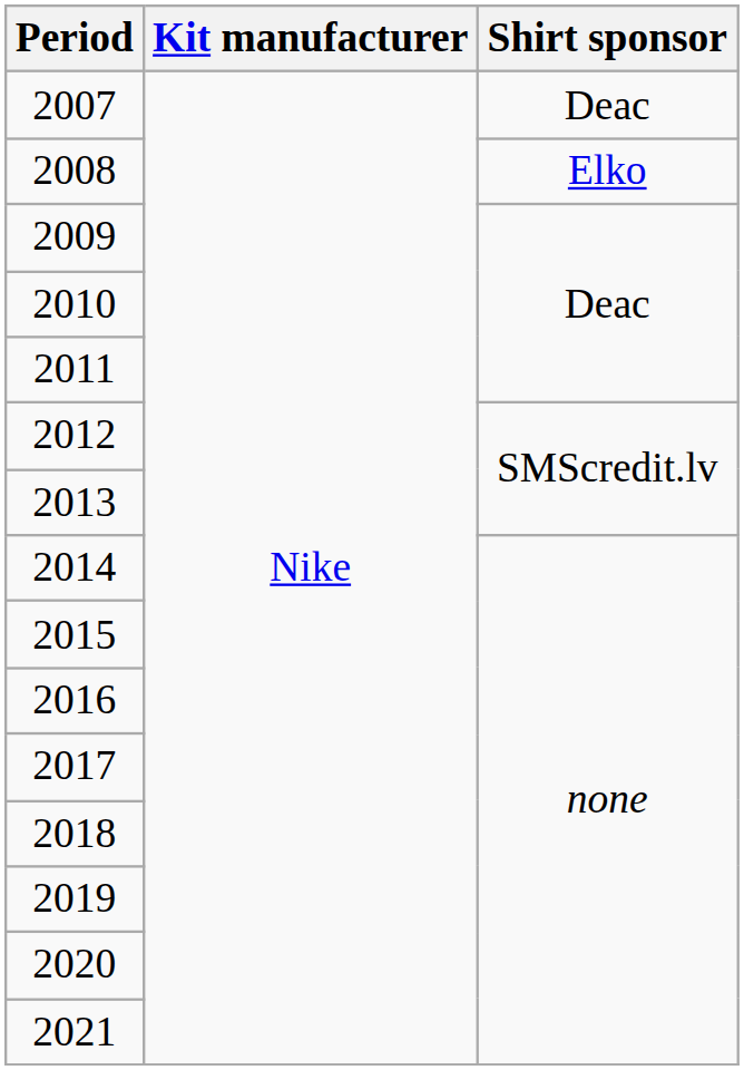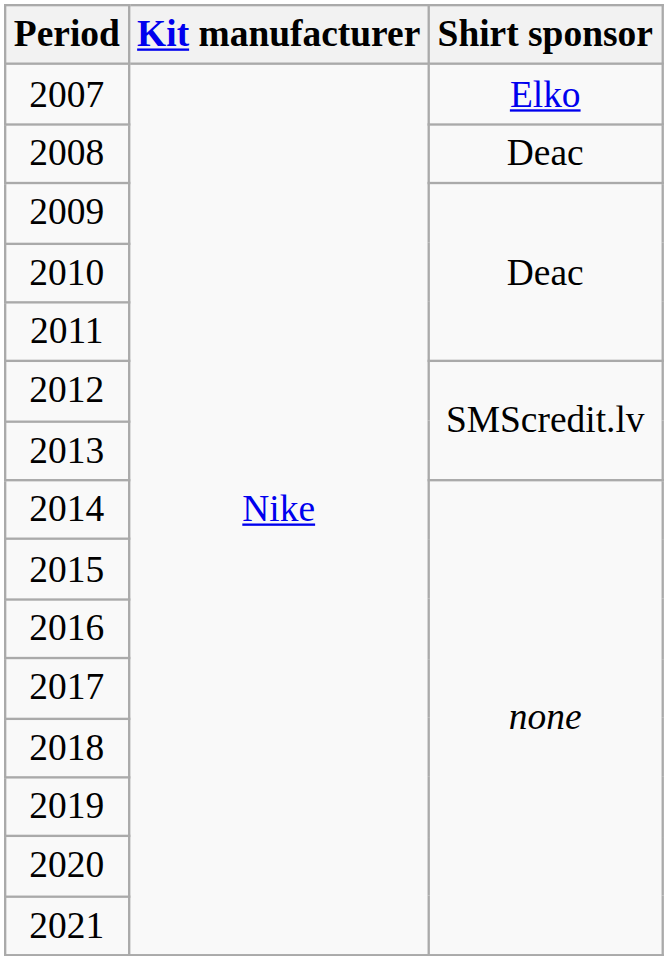2007 | Shirt sponsor: Deac -> Elko
2008 | Shirt sponsor: Elko -> Deac
